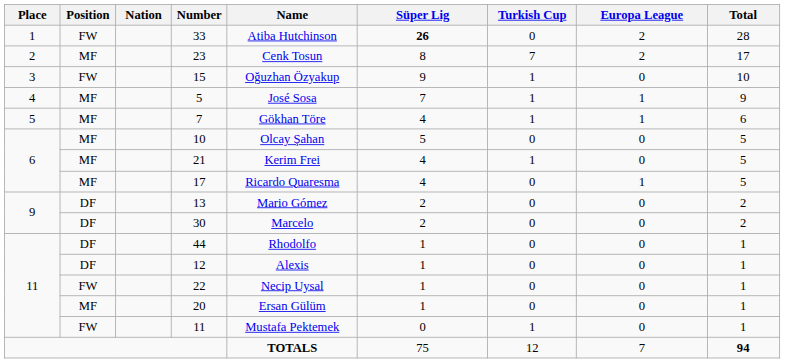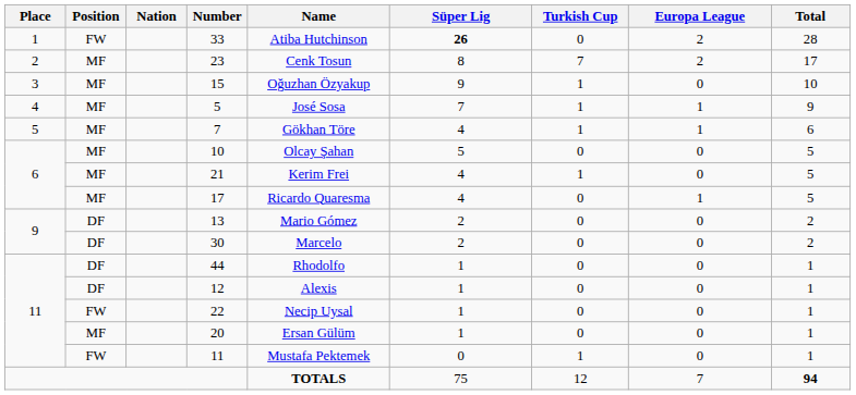15 | Position: FW -> MF
